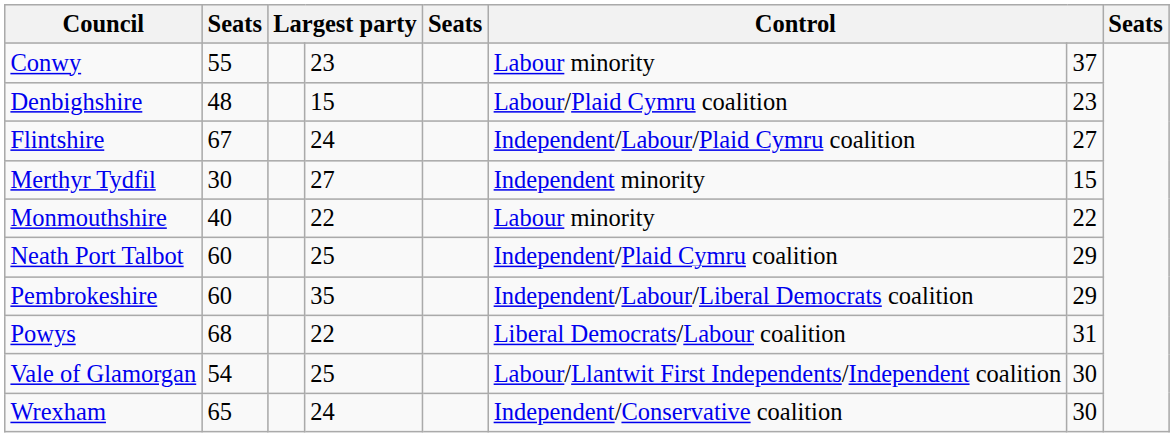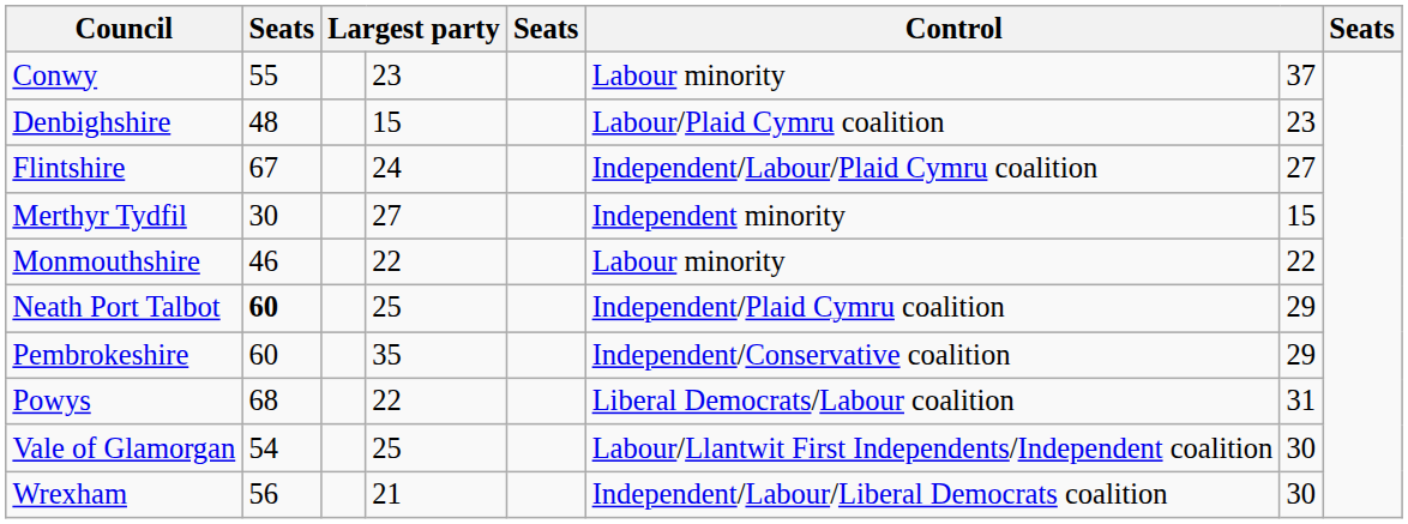Monmouthshire | column 2: 40 -> 46
Neath Port Talbot | column 2: normal -> bold
Pembrokeshire | column 6: Independent/Labour/Liberal Democrats coalition -> Independent/Conservative coalition
Wrexham | column 2: 65 -> 56
Wrexham | column 4: 24 -> 21
Wrexham | column 6: Independent/Conservative coalition -> Independent/Labour/Liberal Democrats coalition
